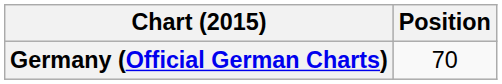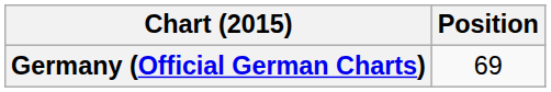Germany (Official German Charts) | Position: 70 -> 69
